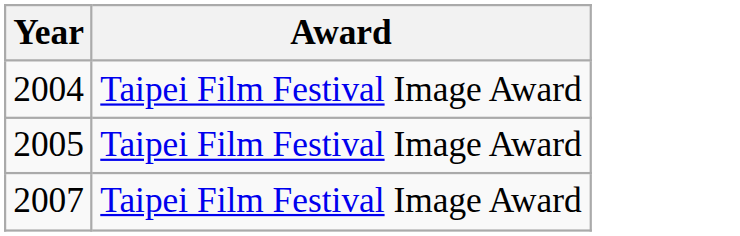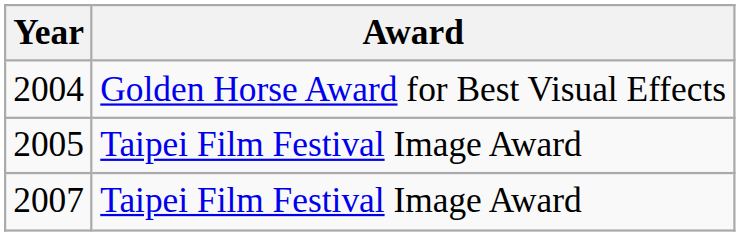2004 | Award: Taipei Film Festival Image Award -> Golden Horse Award for Best Visual Effects
